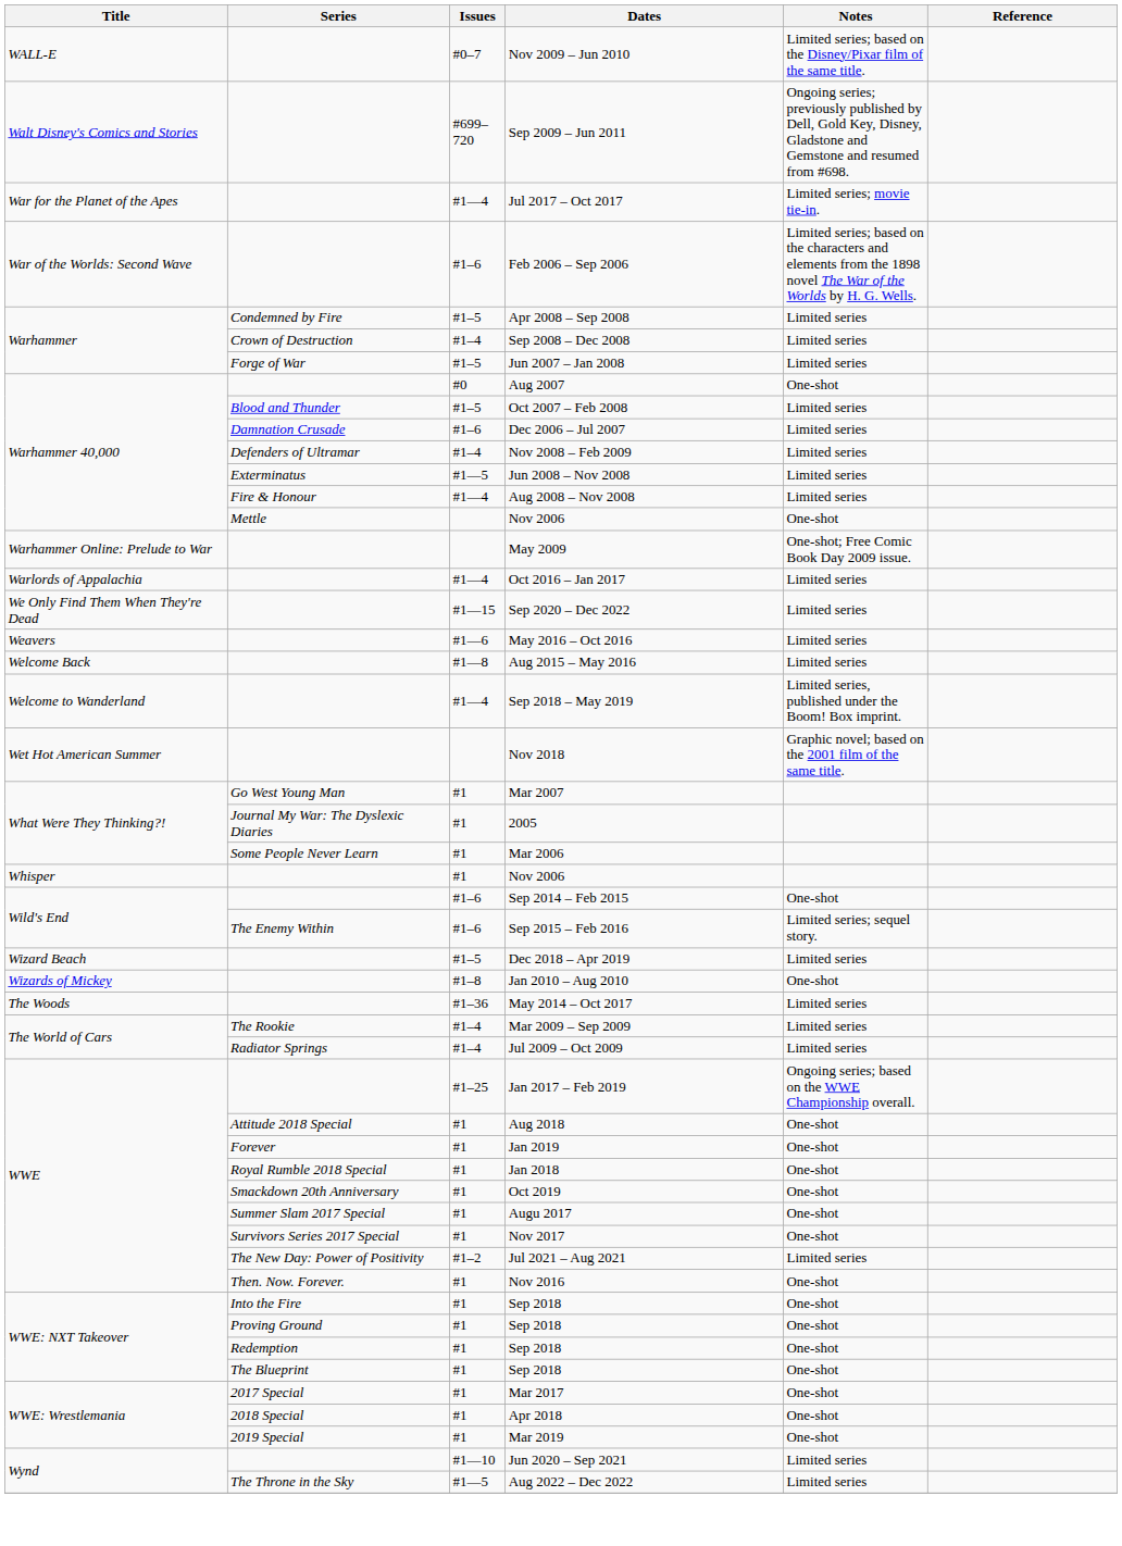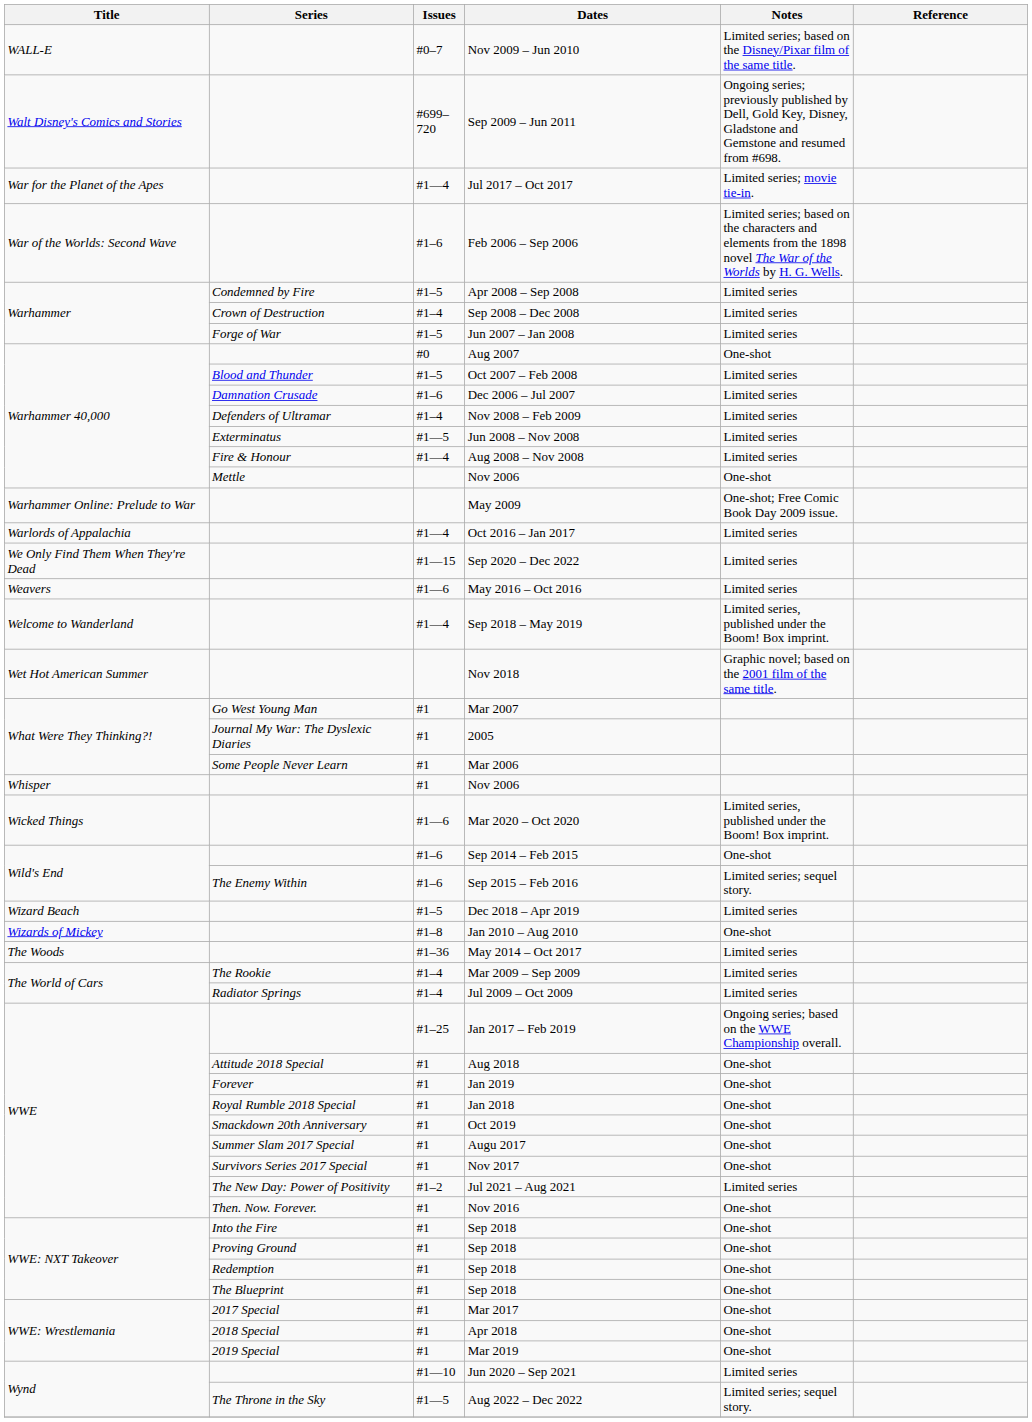- row: Welcome Back | #1—8 | Aug 2015 – May 2016 | Limited series
+ row: Wicked Things | #1—6 | Mar 2020 – Oct 2020 | Limited series, published under the Boom! Box imprint.
Aug 2022 – Dec 2022 | Notes: Limited series -> Limited series; sequel story.
